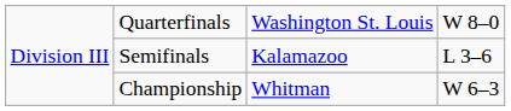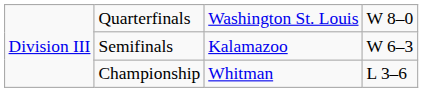Semifinals | column 4: L 3–6 -> W 6–3
Championship | column 4: W 6–3 -> L 3–6
